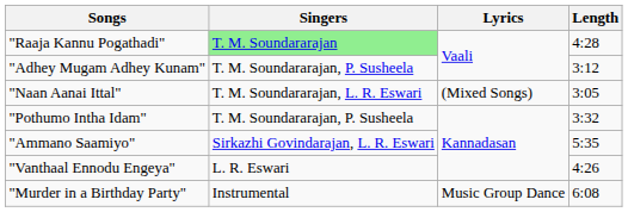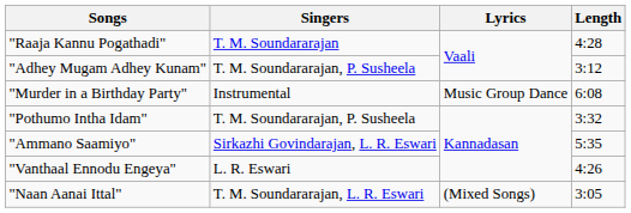"Raaja Kannu Pogathadi" | Singers: lightgreen background -> no background
rows swapped: "Naan Aanai Ittal" <-> "Murder in a Birthday Party"
